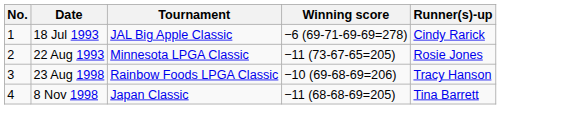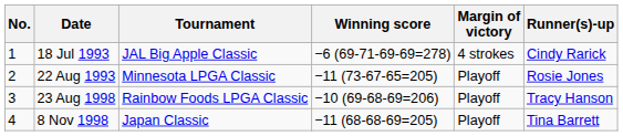+ column: Margin of victory | 4 strokes | Playoff | Playoff | Playoff
